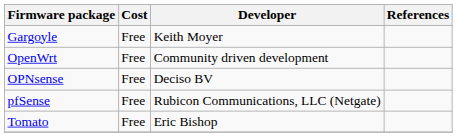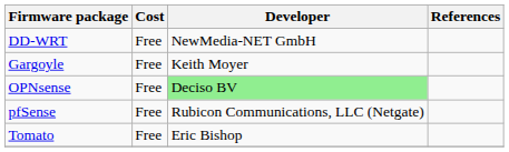+ row: DD-WRT | Free | NewMedia-NET GmbH
- row: OpenWrt | Free | Community driven development
OPNsense | Developer: no background -> lightgreen background
